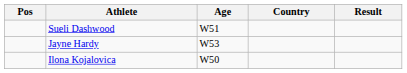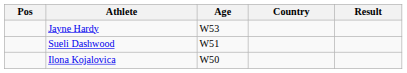rows swapped: Sueli Dashwood <-> Jayne Hardy
